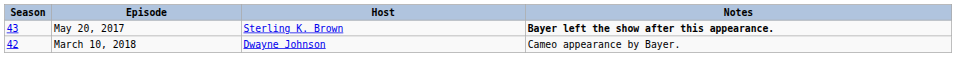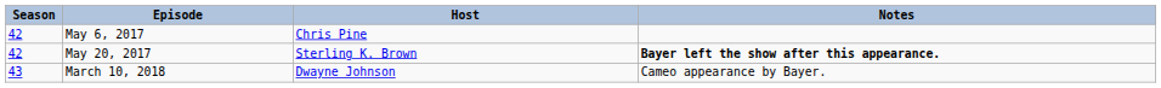+ row: 42 | May 6, 2017 | Chris Pine
May 20, 2017 | Season: 43 -> 42
March 10, 2018 | Season: 42 -> 43
